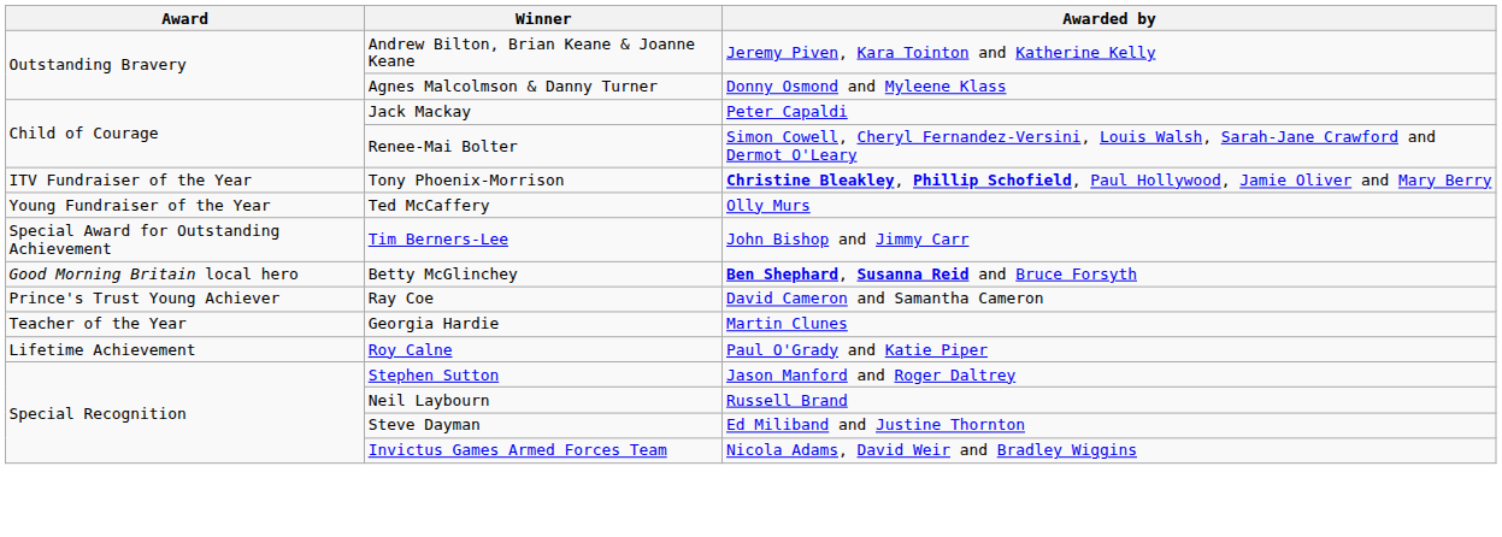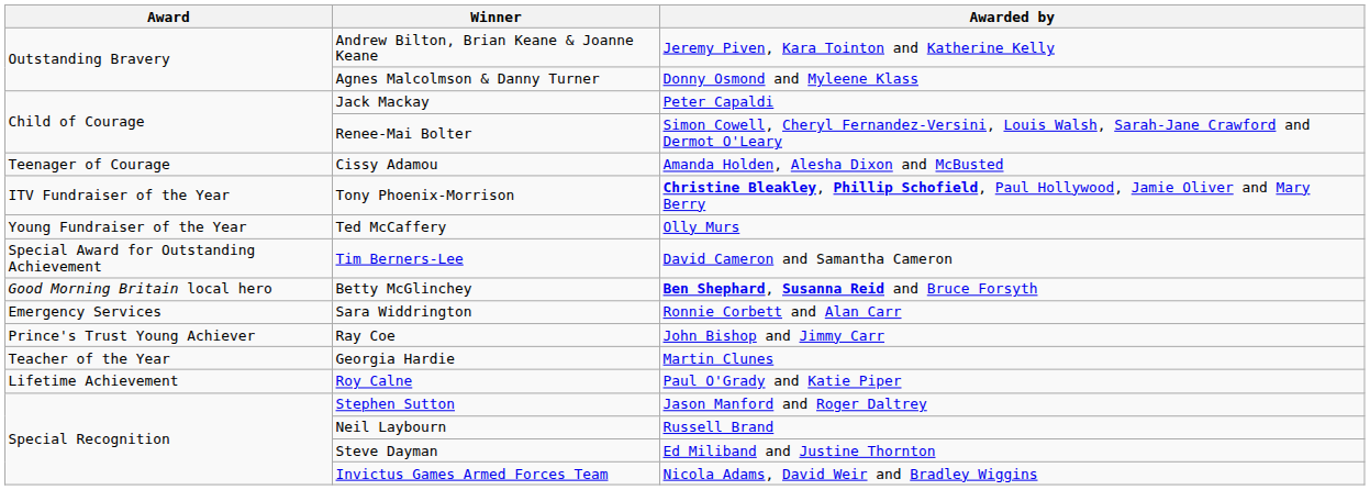+ row: Teenager of Courage | Cissy Adamou | Amanda Holden, Alesha Dixon and McBusted
Tim Berners-Lee | Awarded by: John Bishop and Jimmy Carr -> David Cameron and Samantha Cameron
+ row: Emergency Services | Sara Widdrington | Ronnie Corbett and Alan Carr
Ray Coe | Awarded by: David Cameron and Samantha Cameron -> John Bishop and Jimmy Carr
